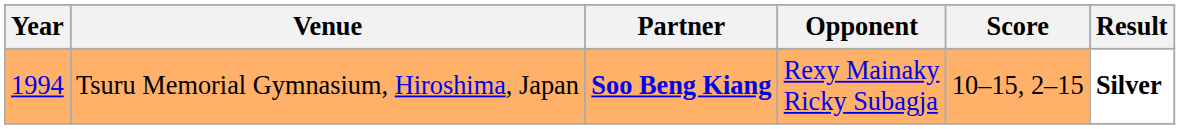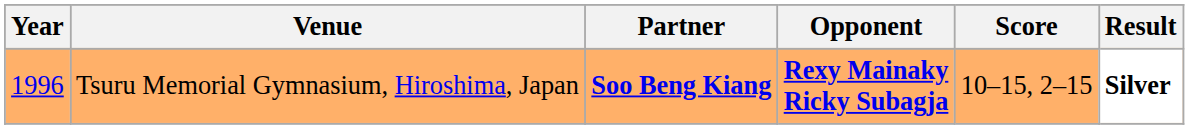Tsuru Memorial Gymnasium, Hiroshima, Japan | Year: 1994 -> 1996
Tsuru Memorial Gymnasium, Hiroshima, Japan | Opponent: normal -> bold
